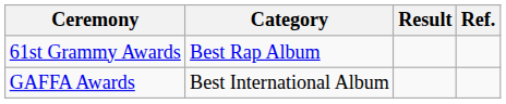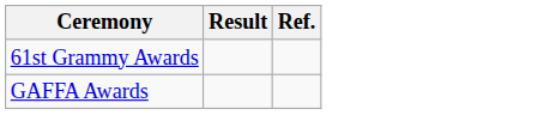- column: Category | Best Rap Album | Best International Album
